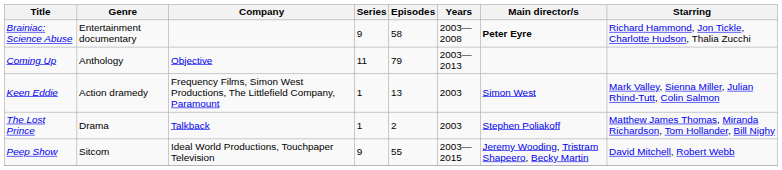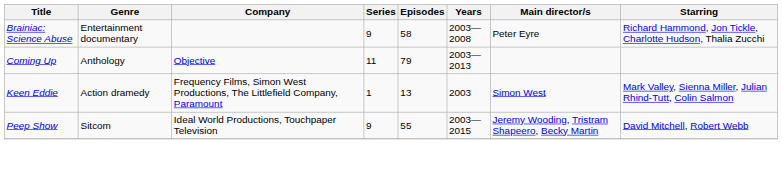Brainiac: Science Abuse | Main director/s: bold -> normal
- row: The Lost Prince | Drama | Talkback | 1 | 2 | 2003 | Stephen Poliakoff | Matthew James Thomas, Miranda Richardson, Tom Hollander, Bill Nighy
